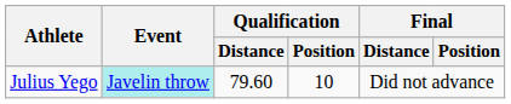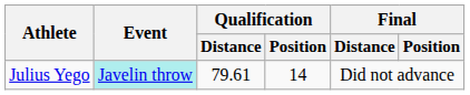Julius Yego | Qualification / Distance: 79.60 -> 79.61
Julius Yego | Qualification / Position: 10 -> 14
